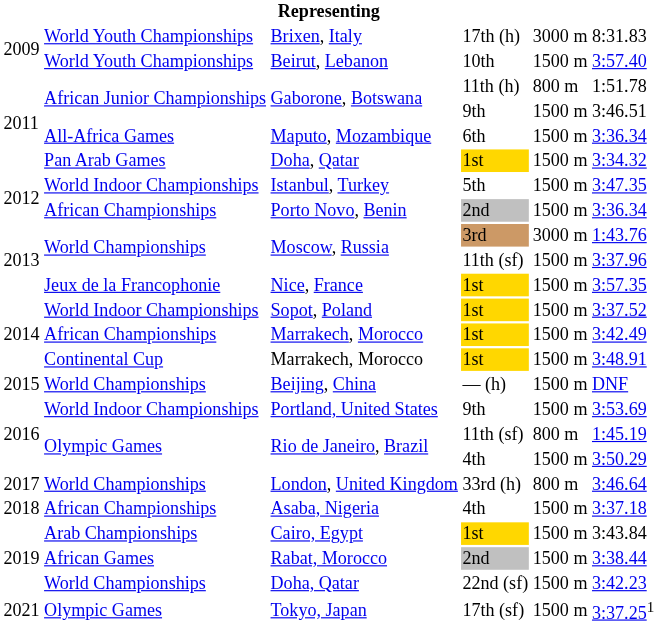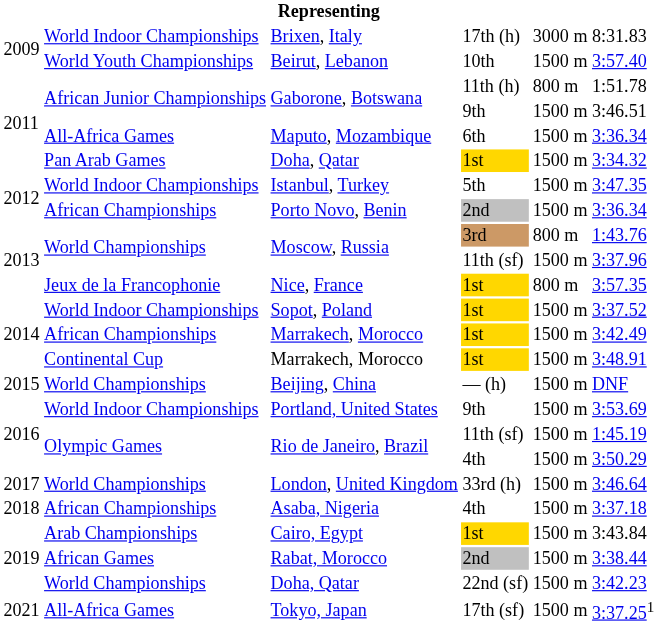Brixen, Italy | column 2: World Youth Championships -> World Indoor Championships
Moscow, Russia / 3rd | column 5: 3000 m -> 800 m
Nice, France | column 5: 1500 m -> 800 m
Rio de Janeiro, Brazil / 11th (sf) | column 5: 800 m -> 1500 m
London, United Kingdom | column 5: 800 m -> 1500 m
Tokyo, Japan | column 2: Olympic Games -> All-Africa Games
